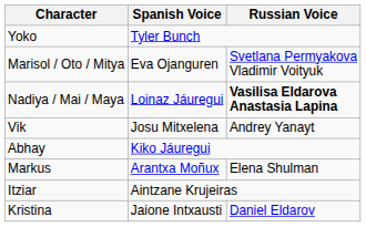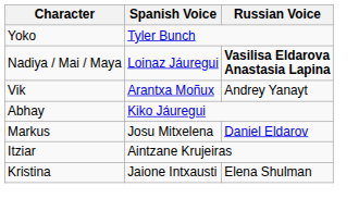- row: Marisol / Oto / Mitya | Eva Ojanguren | Svetlana Permyakova Vladimir Voityuk
Vik | Spanish Voice: Josu Mitxelena -> Arantxa Moñux
Markus | Spanish Voice: Arantxa Moñux -> Josu Mitxelena
Markus | Russian Voice: Elena Shulman -> Daniel Eldarov
Kristina | Russian Voice: Daniel Eldarov -> Elena Shulman
